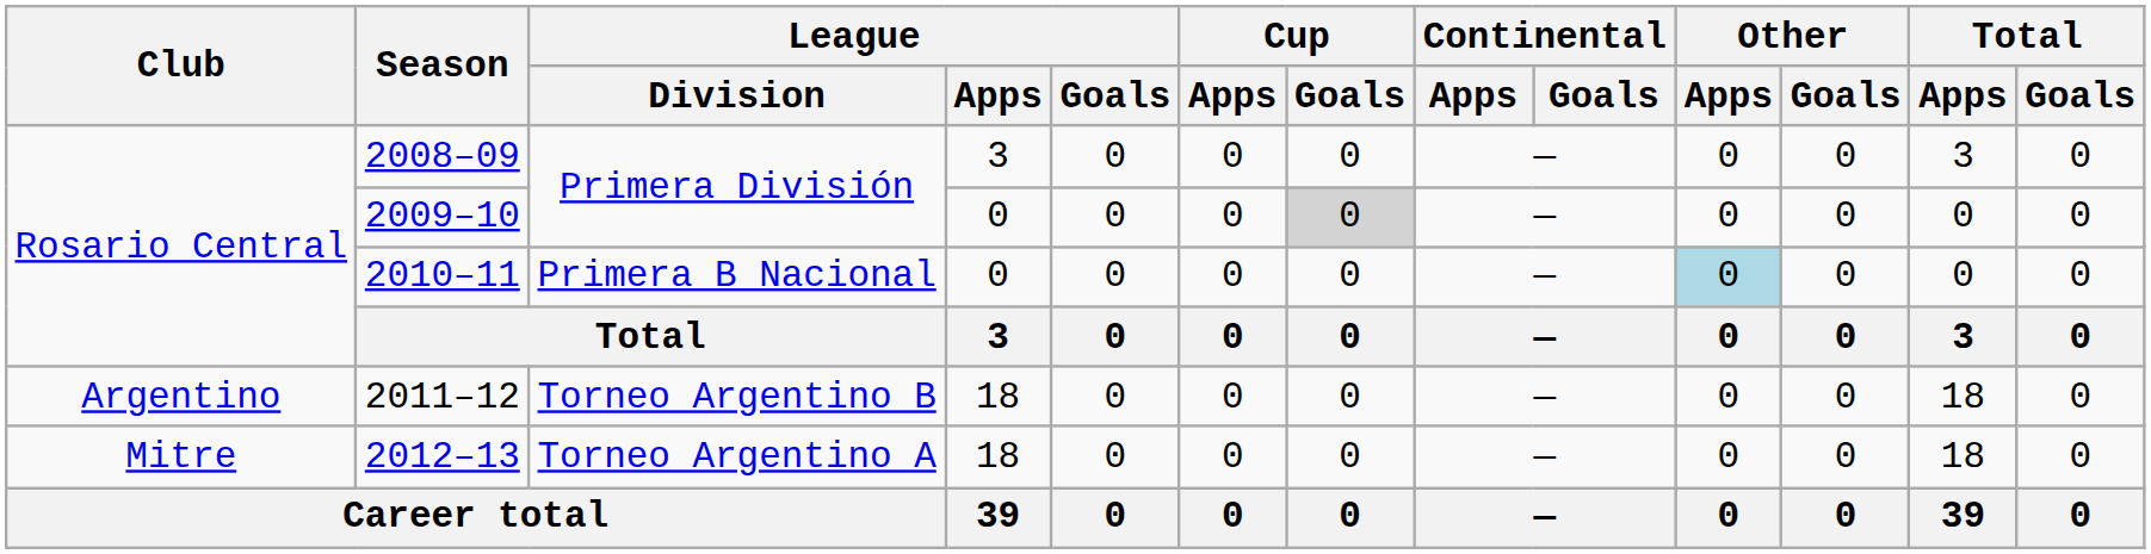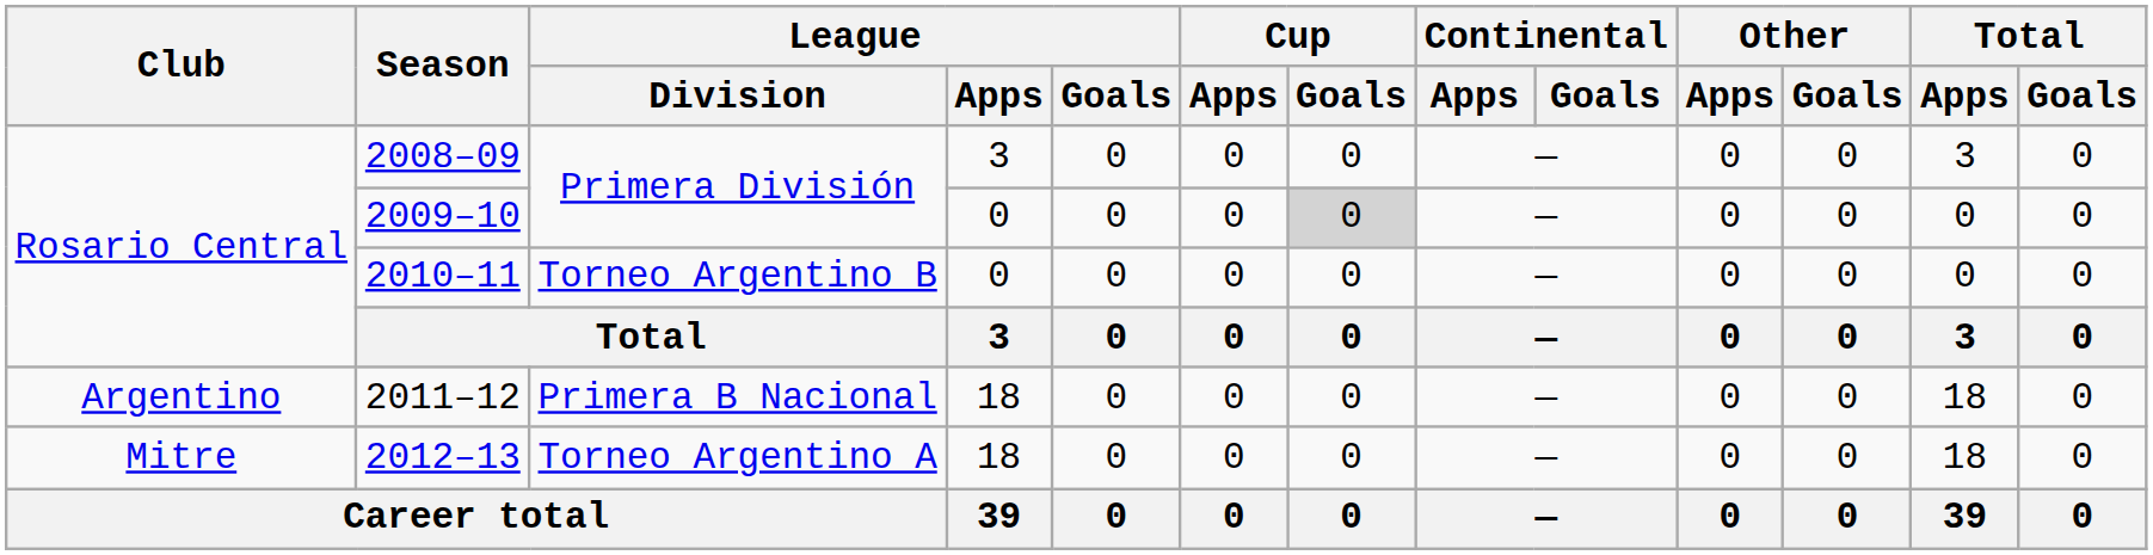2010–11 | League / Division: Primera B Nacional -> Torneo Argentino B
2010–11 | Other / Apps: lightblue background -> no background
2011–12 | League / Division: Torneo Argentino B -> Primera B Nacional
